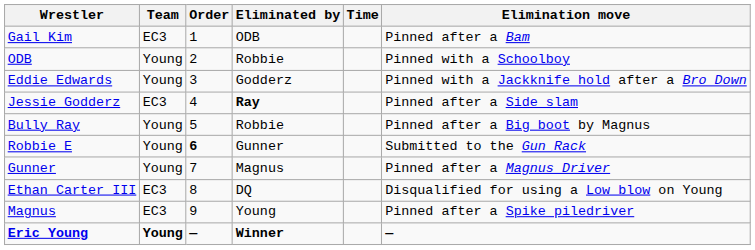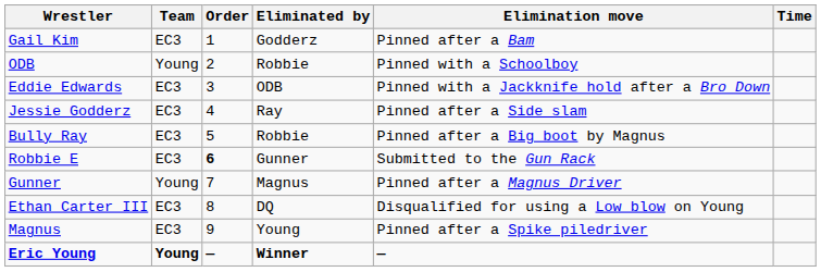columns swapped: Elimination move <-> Time
Gail Kim | Eliminated by: ODB -> Godderz
Eddie Edwards | Team: Young -> EC3
Eddie Edwards | Eliminated by: Godderz -> ODB
Jessie Godderz | Eliminated by: bold -> normal
Bully Ray | Team: Young -> EC3
Robbie E | Team: Young -> EC3
